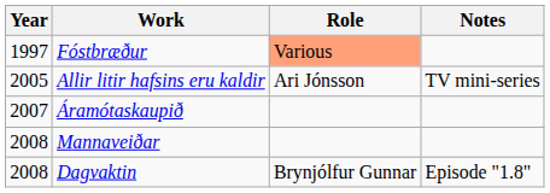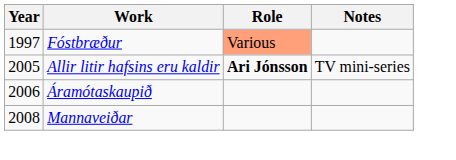Allir litir hafsins eru kaldir | Role: normal -> bold
Áramótaskaupið | Year: 2007 -> 2006
- row: 2008 | Dagvaktin | Brynjólfur Gunnar | Episode "1.8"
